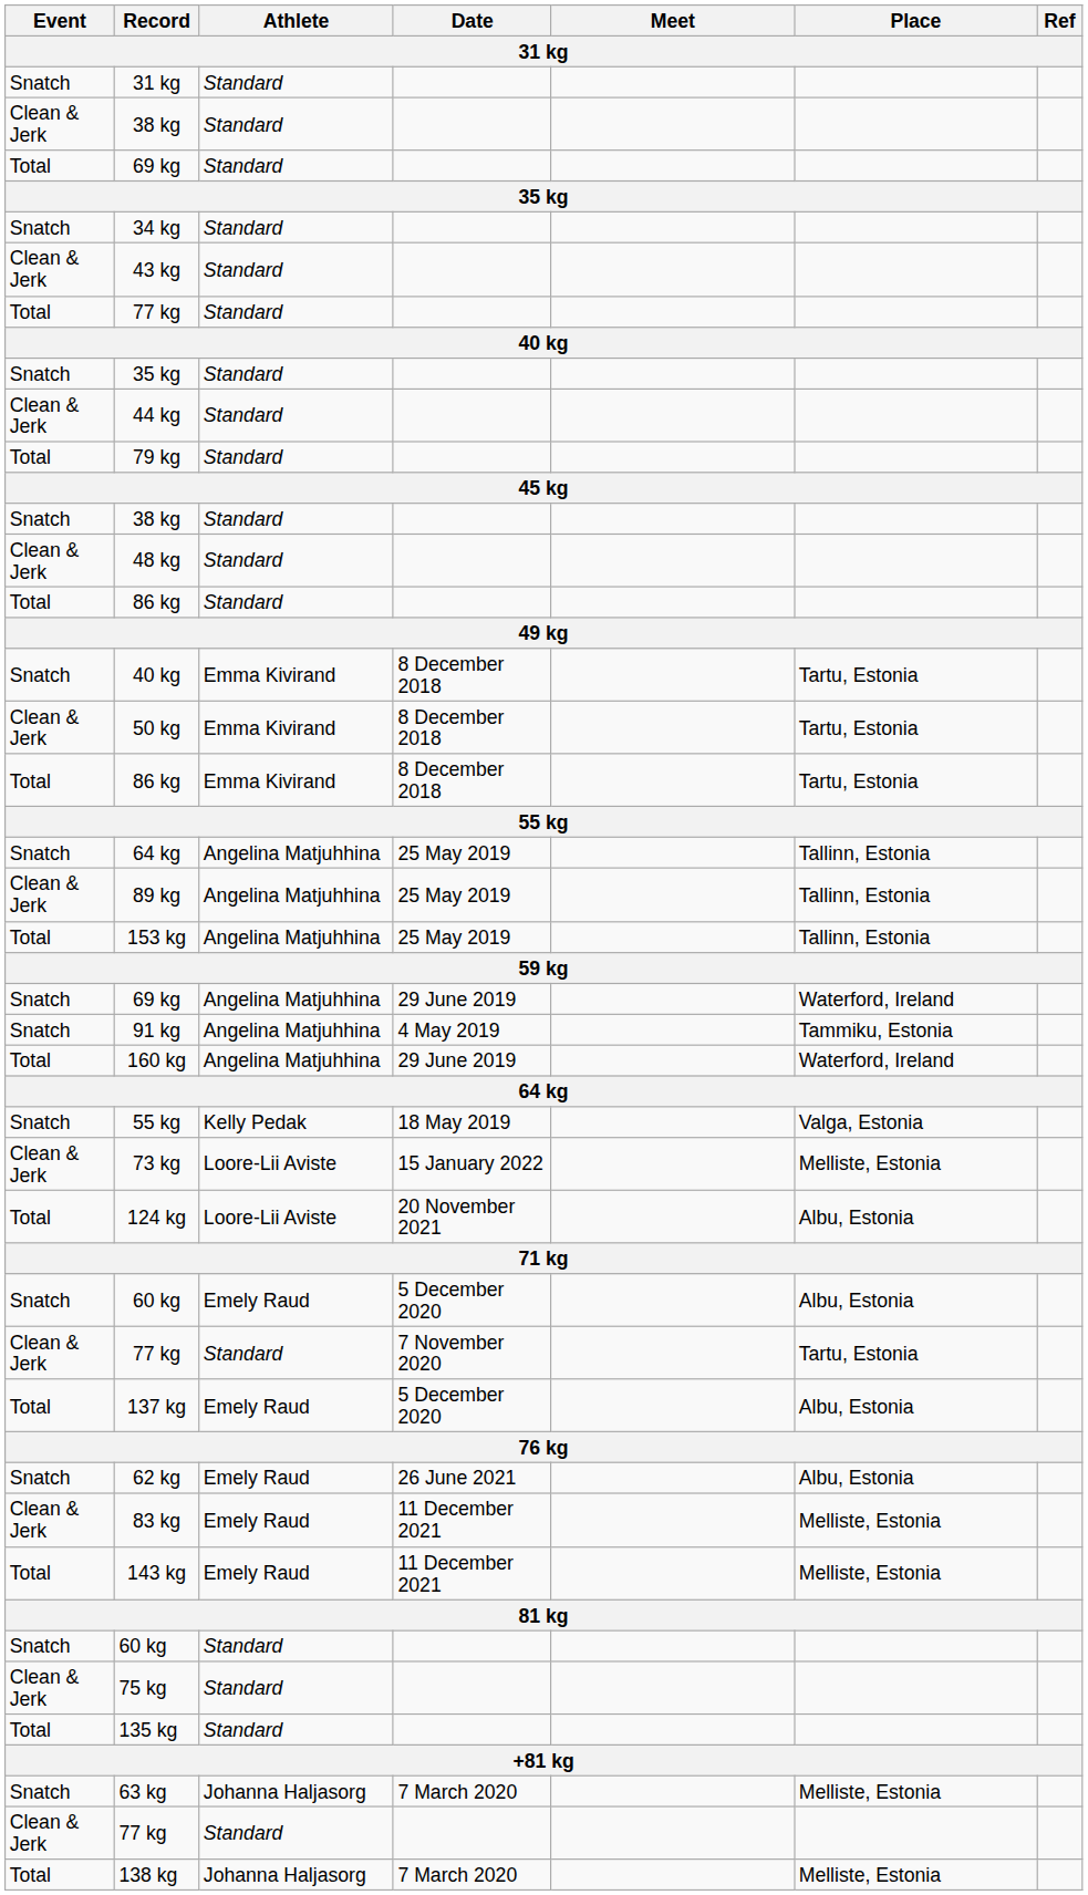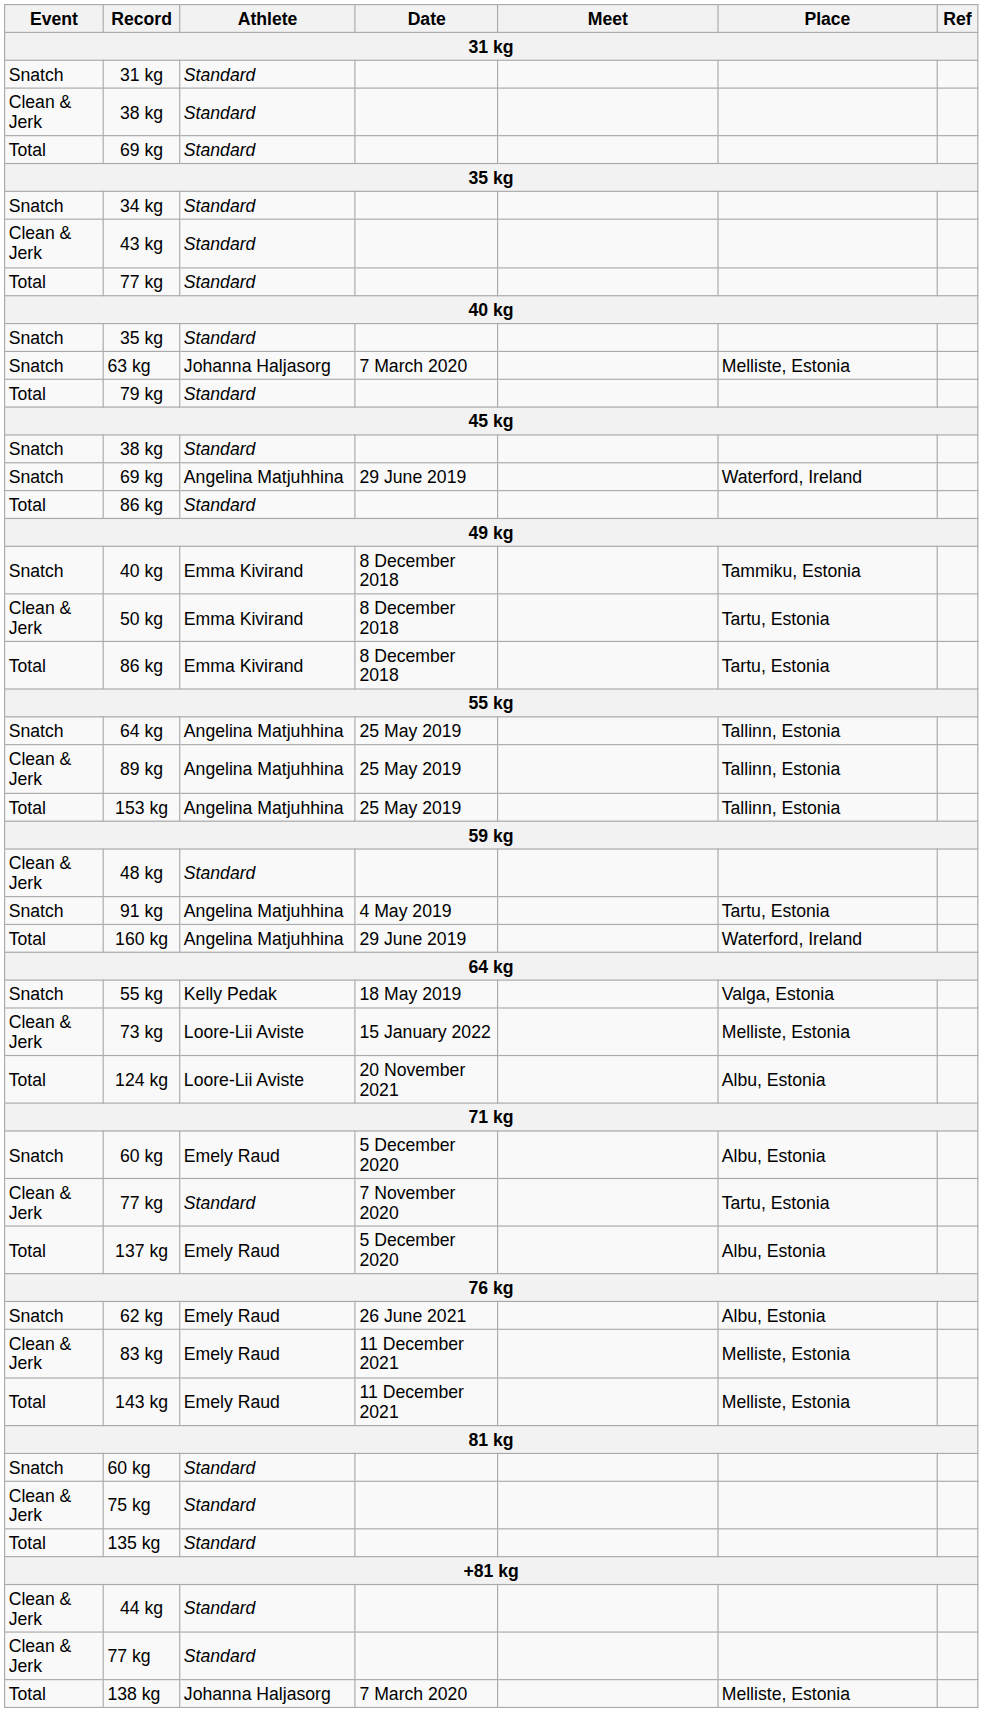rows swapped: 44 kg <-> 63 kg
rows swapped: 48 kg <-> 69 kg / 29 June 2019
40 kg / 8 December 2018 | Place: Tartu, Estonia -> Tammiku, Estonia
91 kg | Place: Tammiku, Estonia -> Tartu, Estonia
